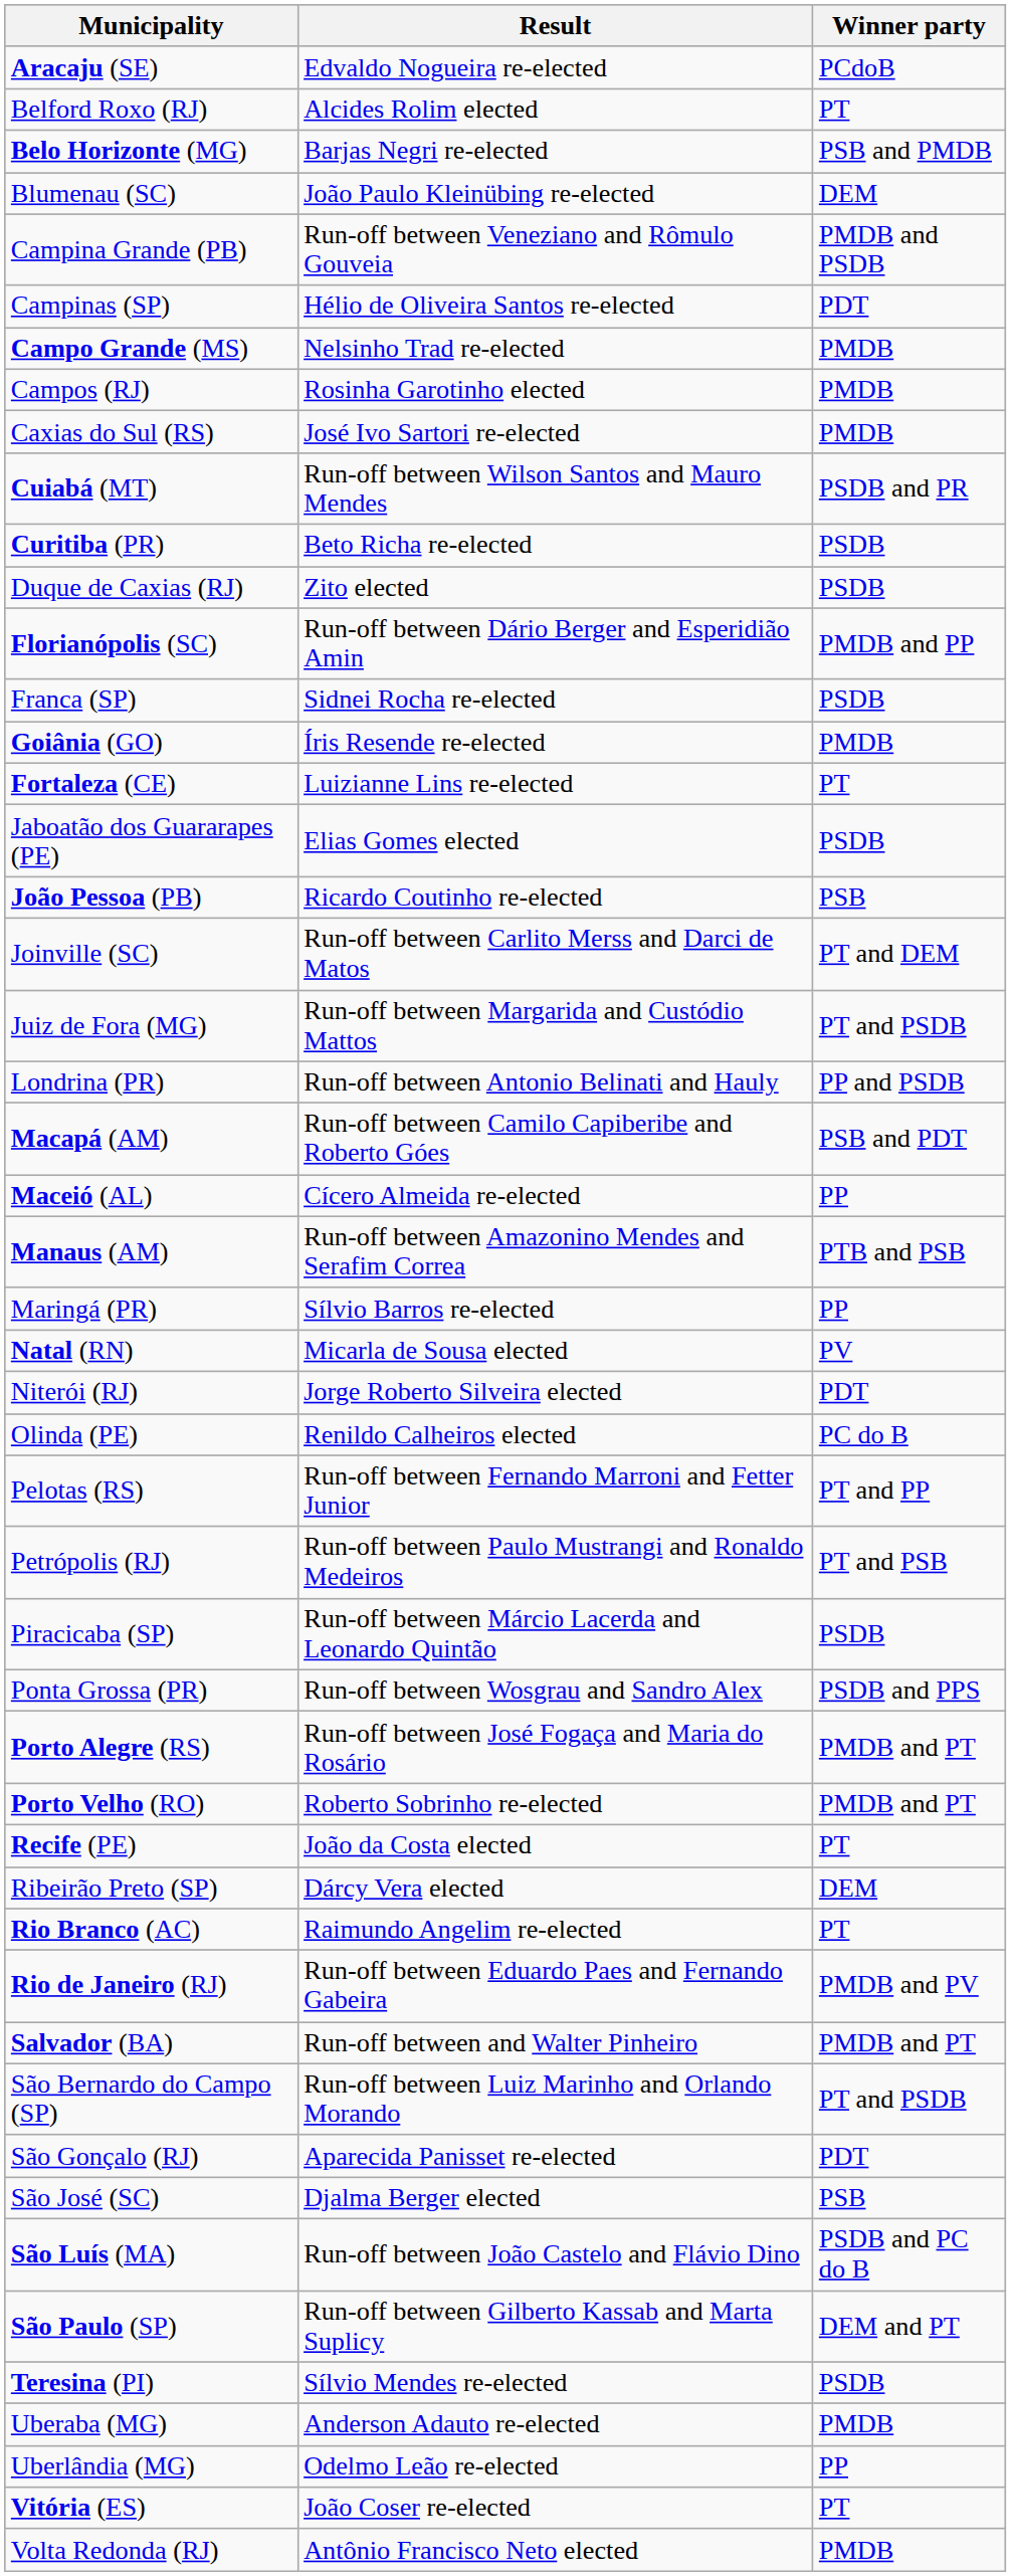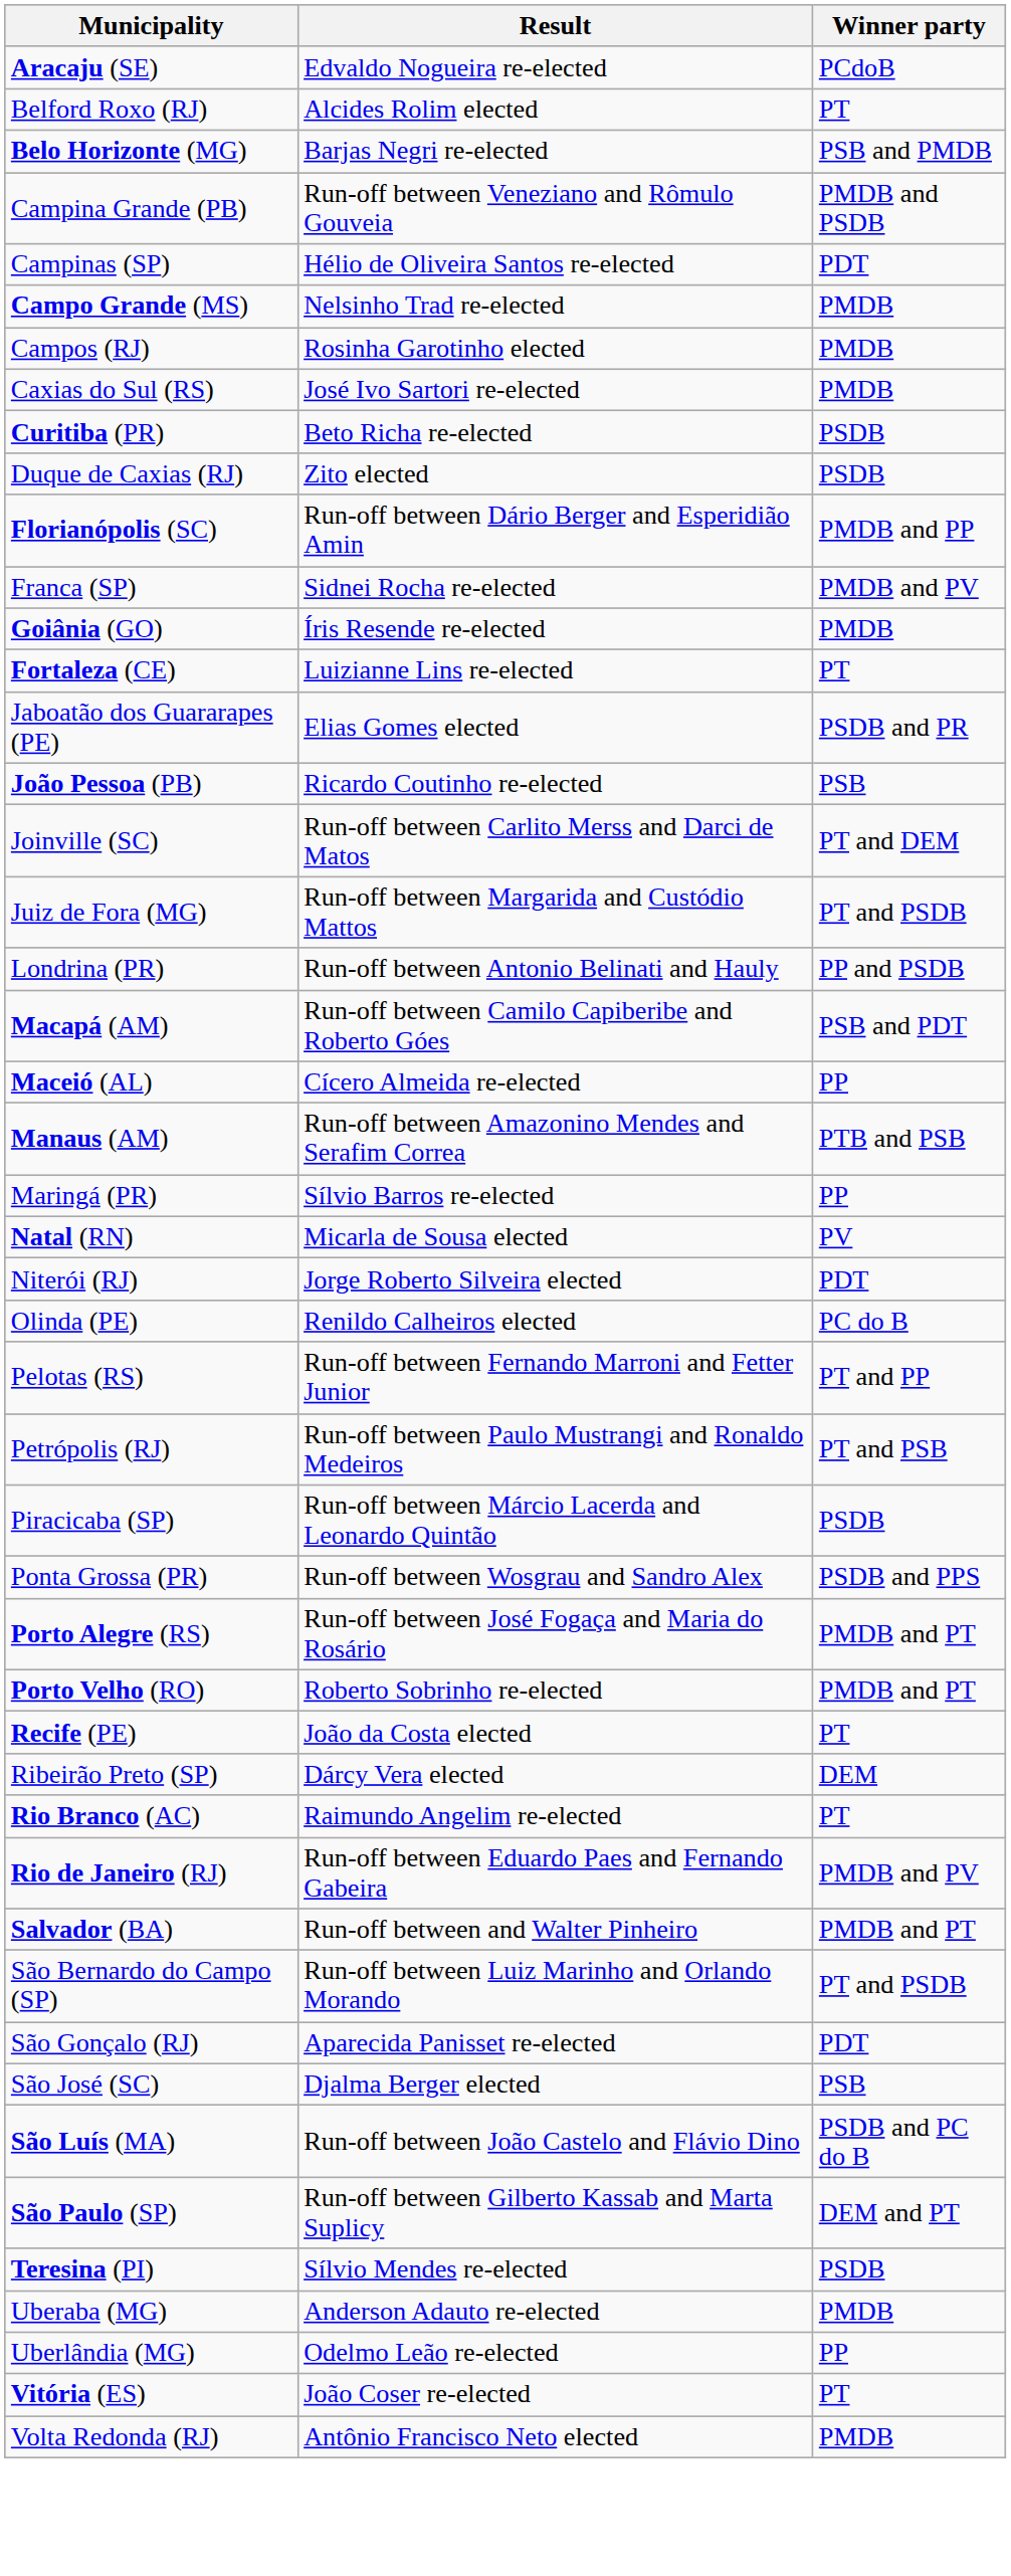- row: Blumenau (SC) | João Paulo Kleinübing re-elected | DEM
- row: Cuiabá (MT) | Run-off between Wilson Santos and Mauro Mendes | PSDB and PR
Franca (SP) | Winner party: PSDB -> PMDB and PV
Jaboatão dos Guararapes (PE) | Winner party: PSDB -> PSDB and PR
